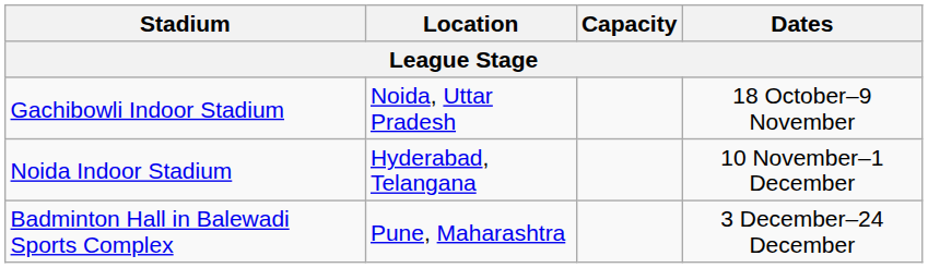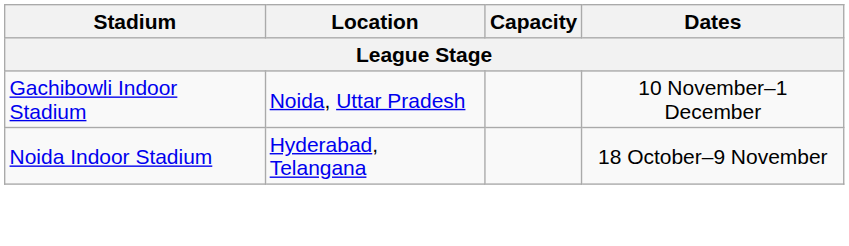Gachibowli Indoor Stadium | Dates: 18 October–9 November -> 10 November–1 December
Noida Indoor Stadium | Dates: 10 November–1 December -> 18 October–9 November
- row: Badminton Hall in Balewadi Sports Complex | Pune, Maharashtra | 3 December–24 December
